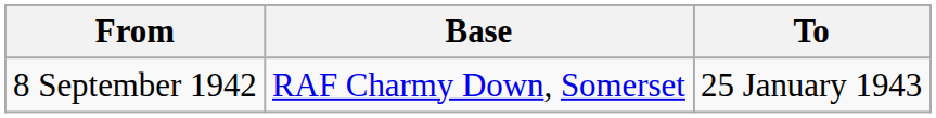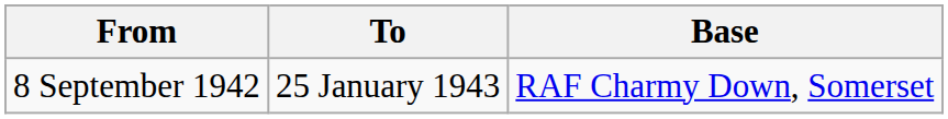columns swapped: To <-> Base
